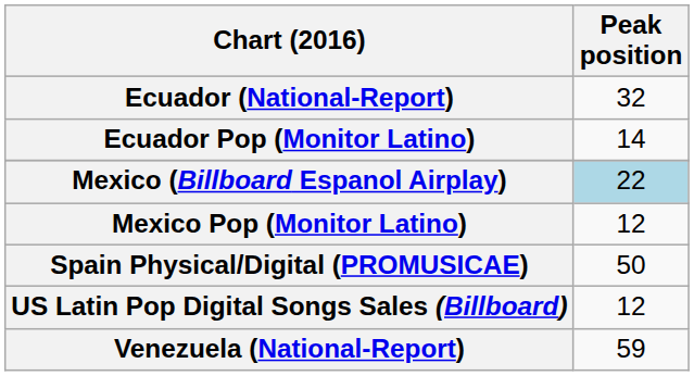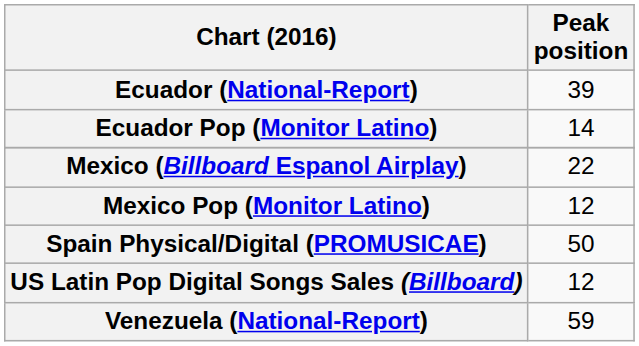Ecuador (National-Report) | Peak position: 32 -> 39
Mexico (Billboard Espanol Airplay) | Peak position: lightblue background -> no background
